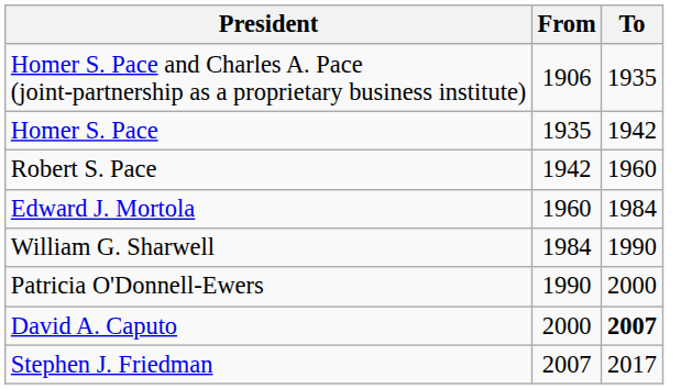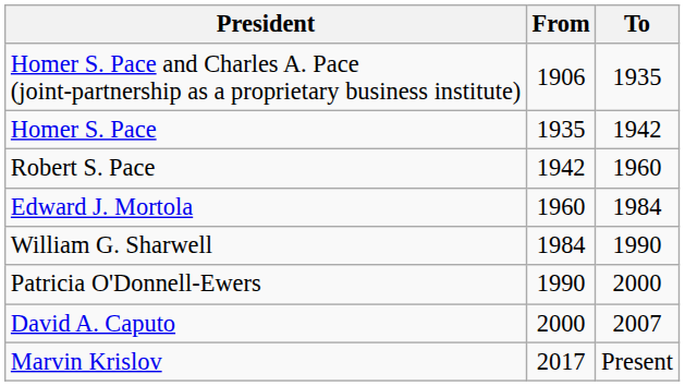David A. Caputo | To: bold -> normal
- row: Stephen J. Friedman | 2007 | 2017
+ row: Marvin Krislov | 2017 | Present
